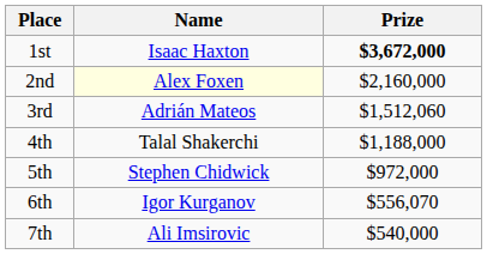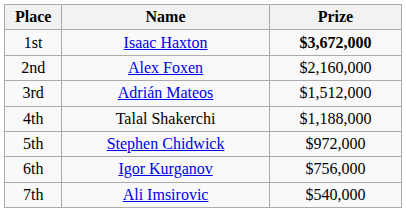2nd | Name: lightyellow background -> no background
3rd | Prize: $1,512,060 -> $1,512,000
6th | Prize: $556,070 -> $756,000
